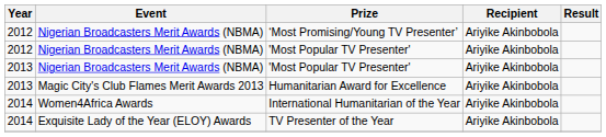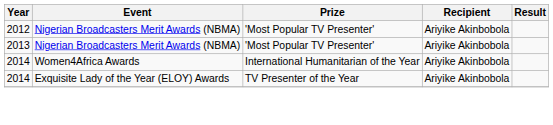- row: 2012 | Nigerian Broadcasters Merit Awards (NBMA) | ‘Most Promising/Young TV Presenter’ | Ariyike Akinbobola
- row: 2013 | Magic City's Club Flames Merit Awards 2013 | Humanitarian Award for Excellence | Ariyike Akinbobola
